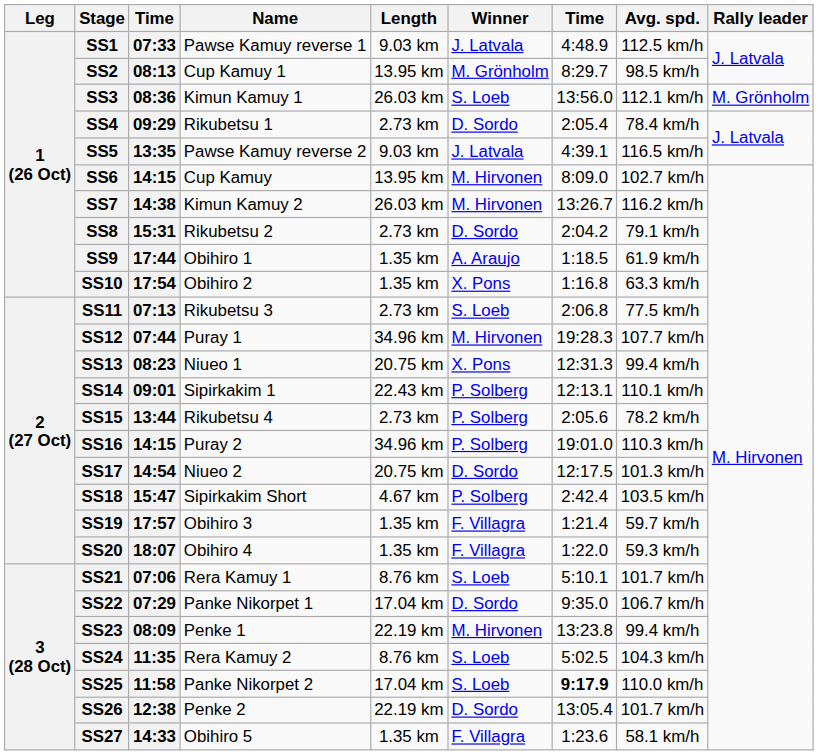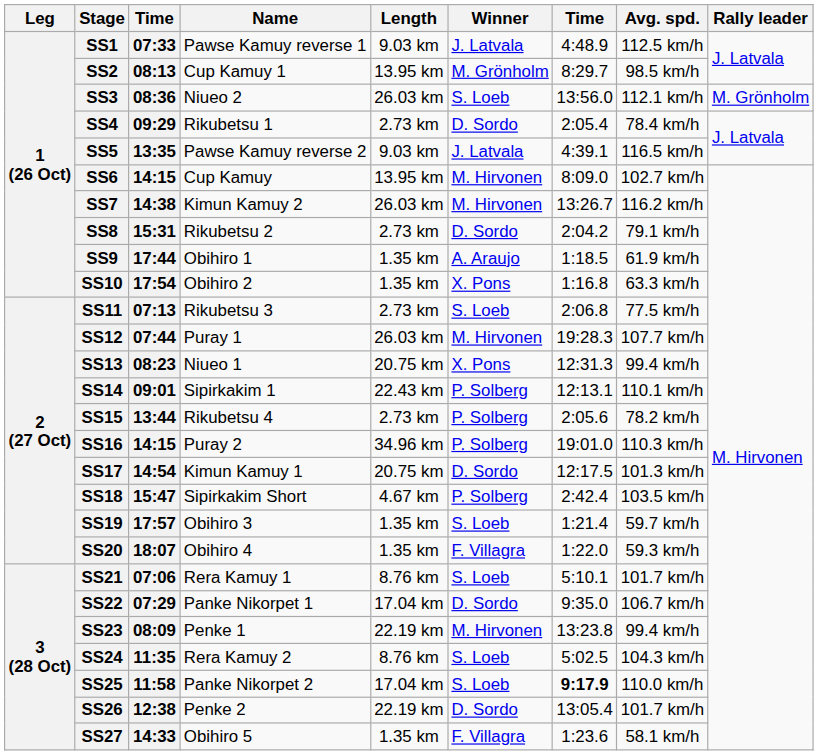SS3 | Name: Kimun Kamuy 1 -> Niueo 2
SS12 | Length: 34.96 km -> 26.03 km
SS17 | Name: Niueo 2 -> Kimun Kamuy 1
SS19 | Winner: F. Villagra -> S. Loeb
